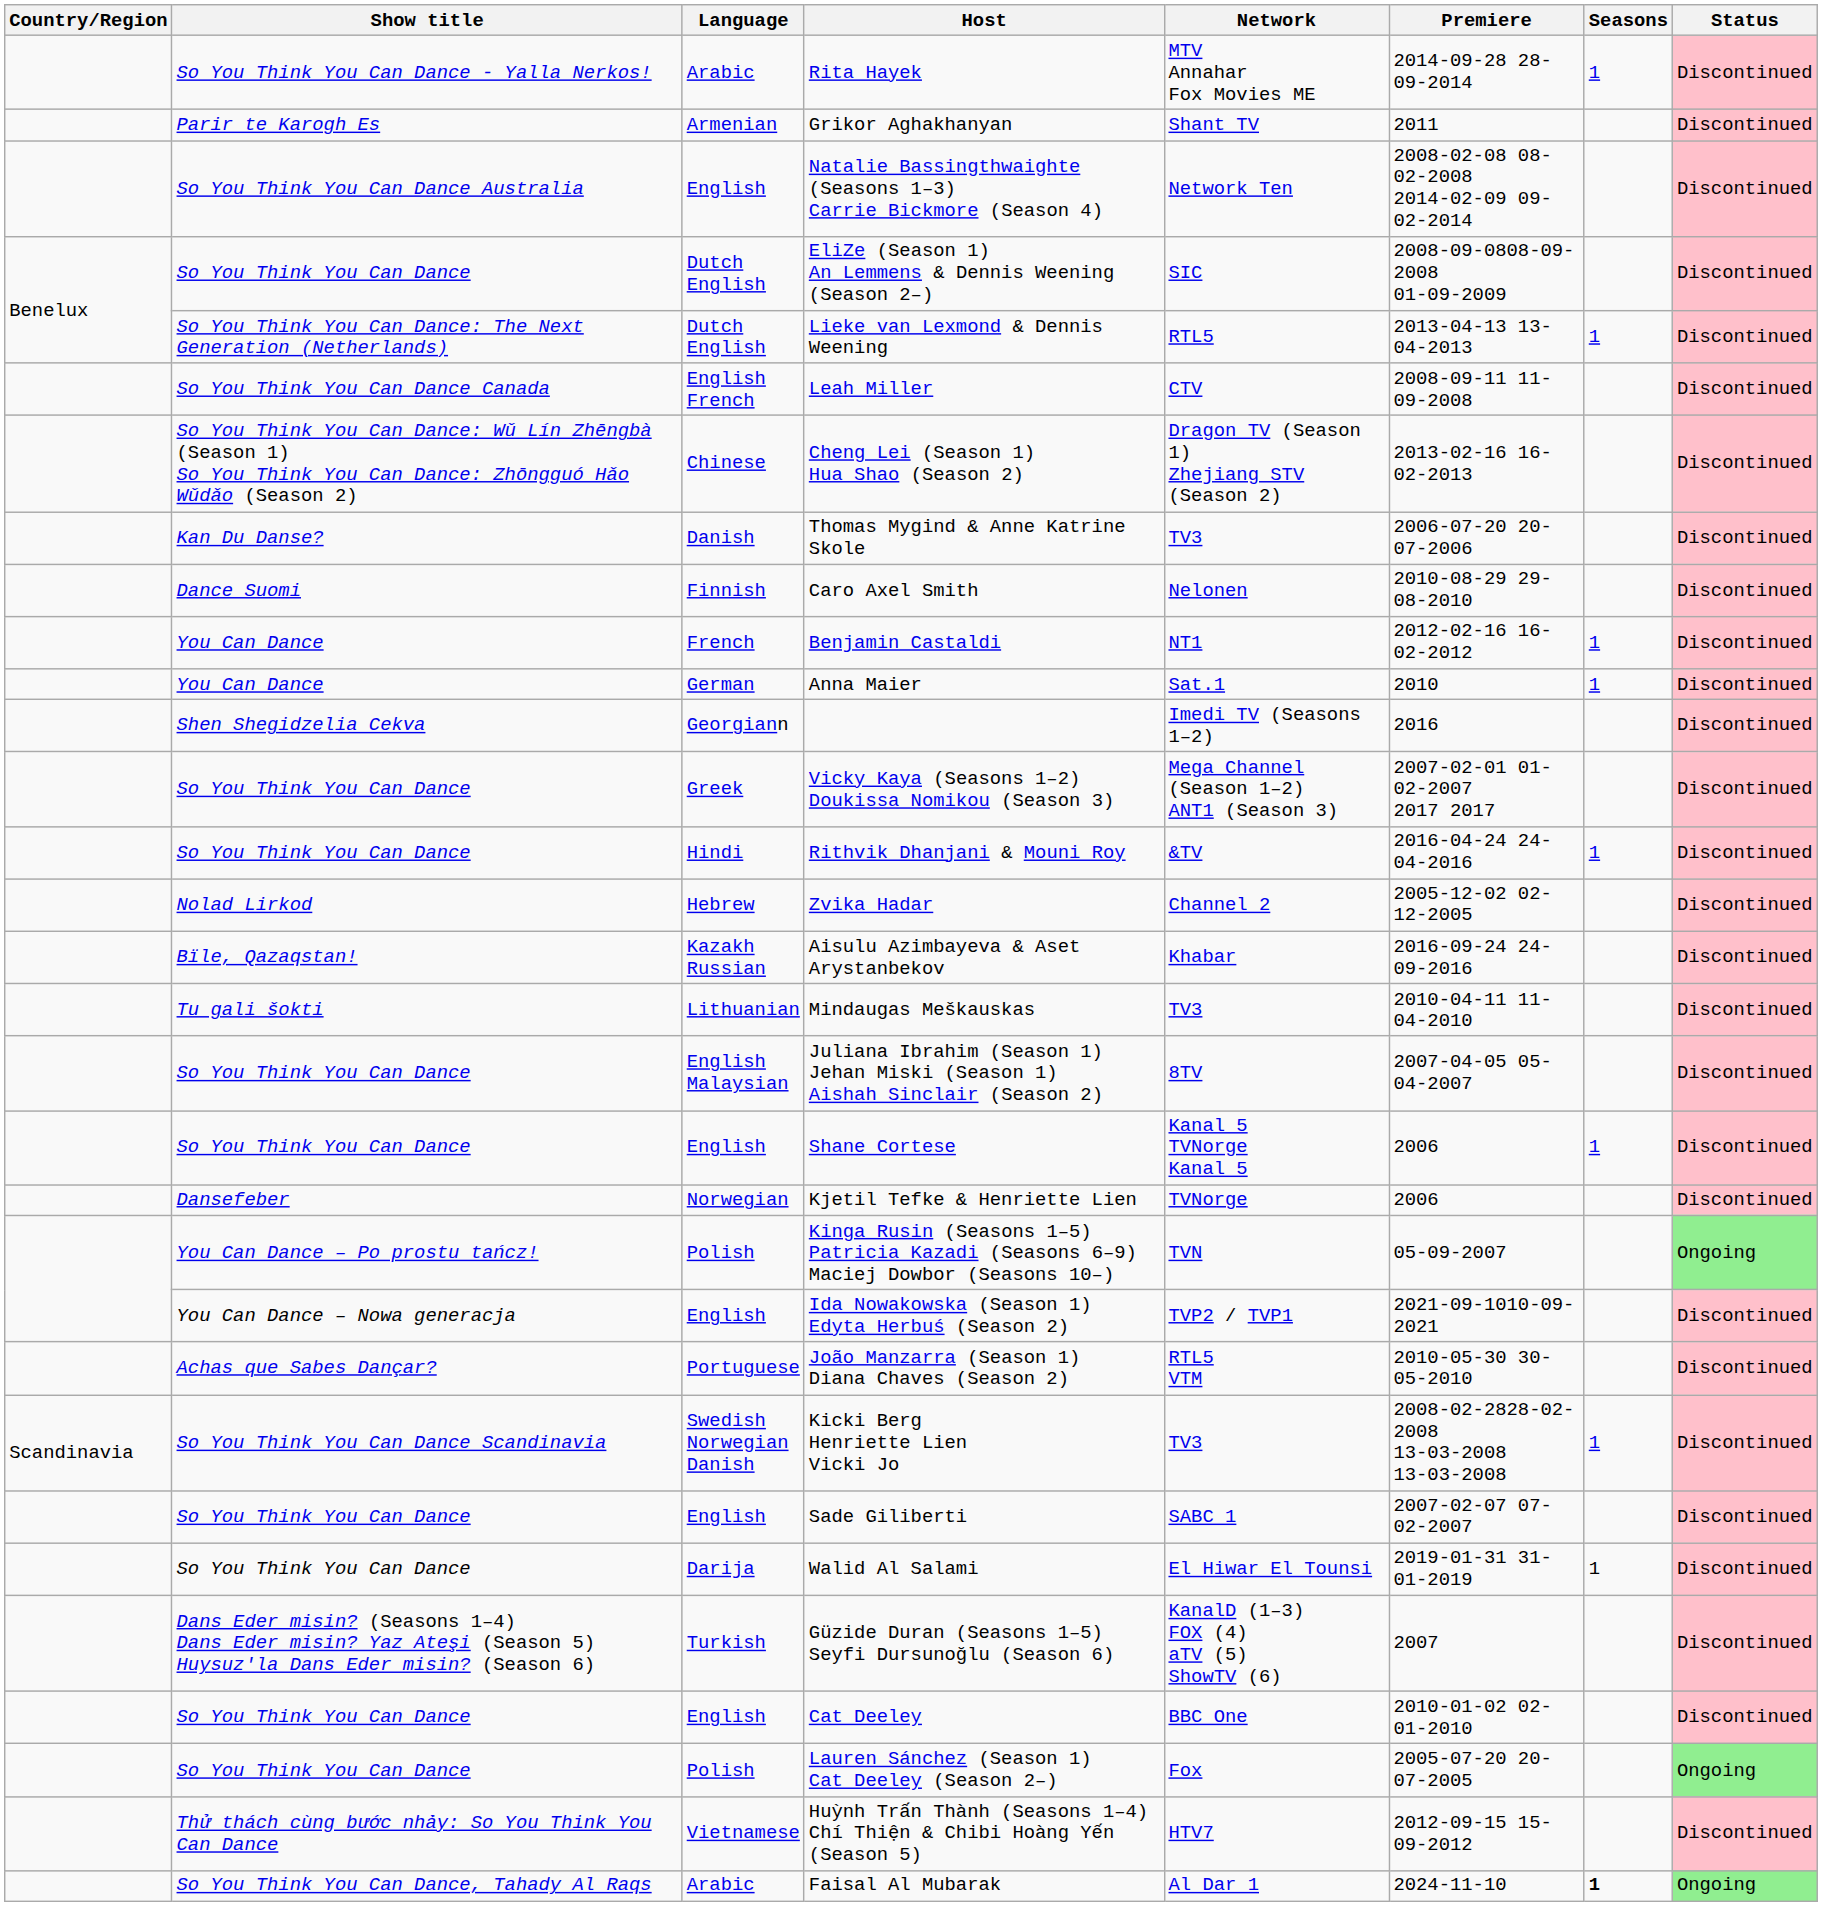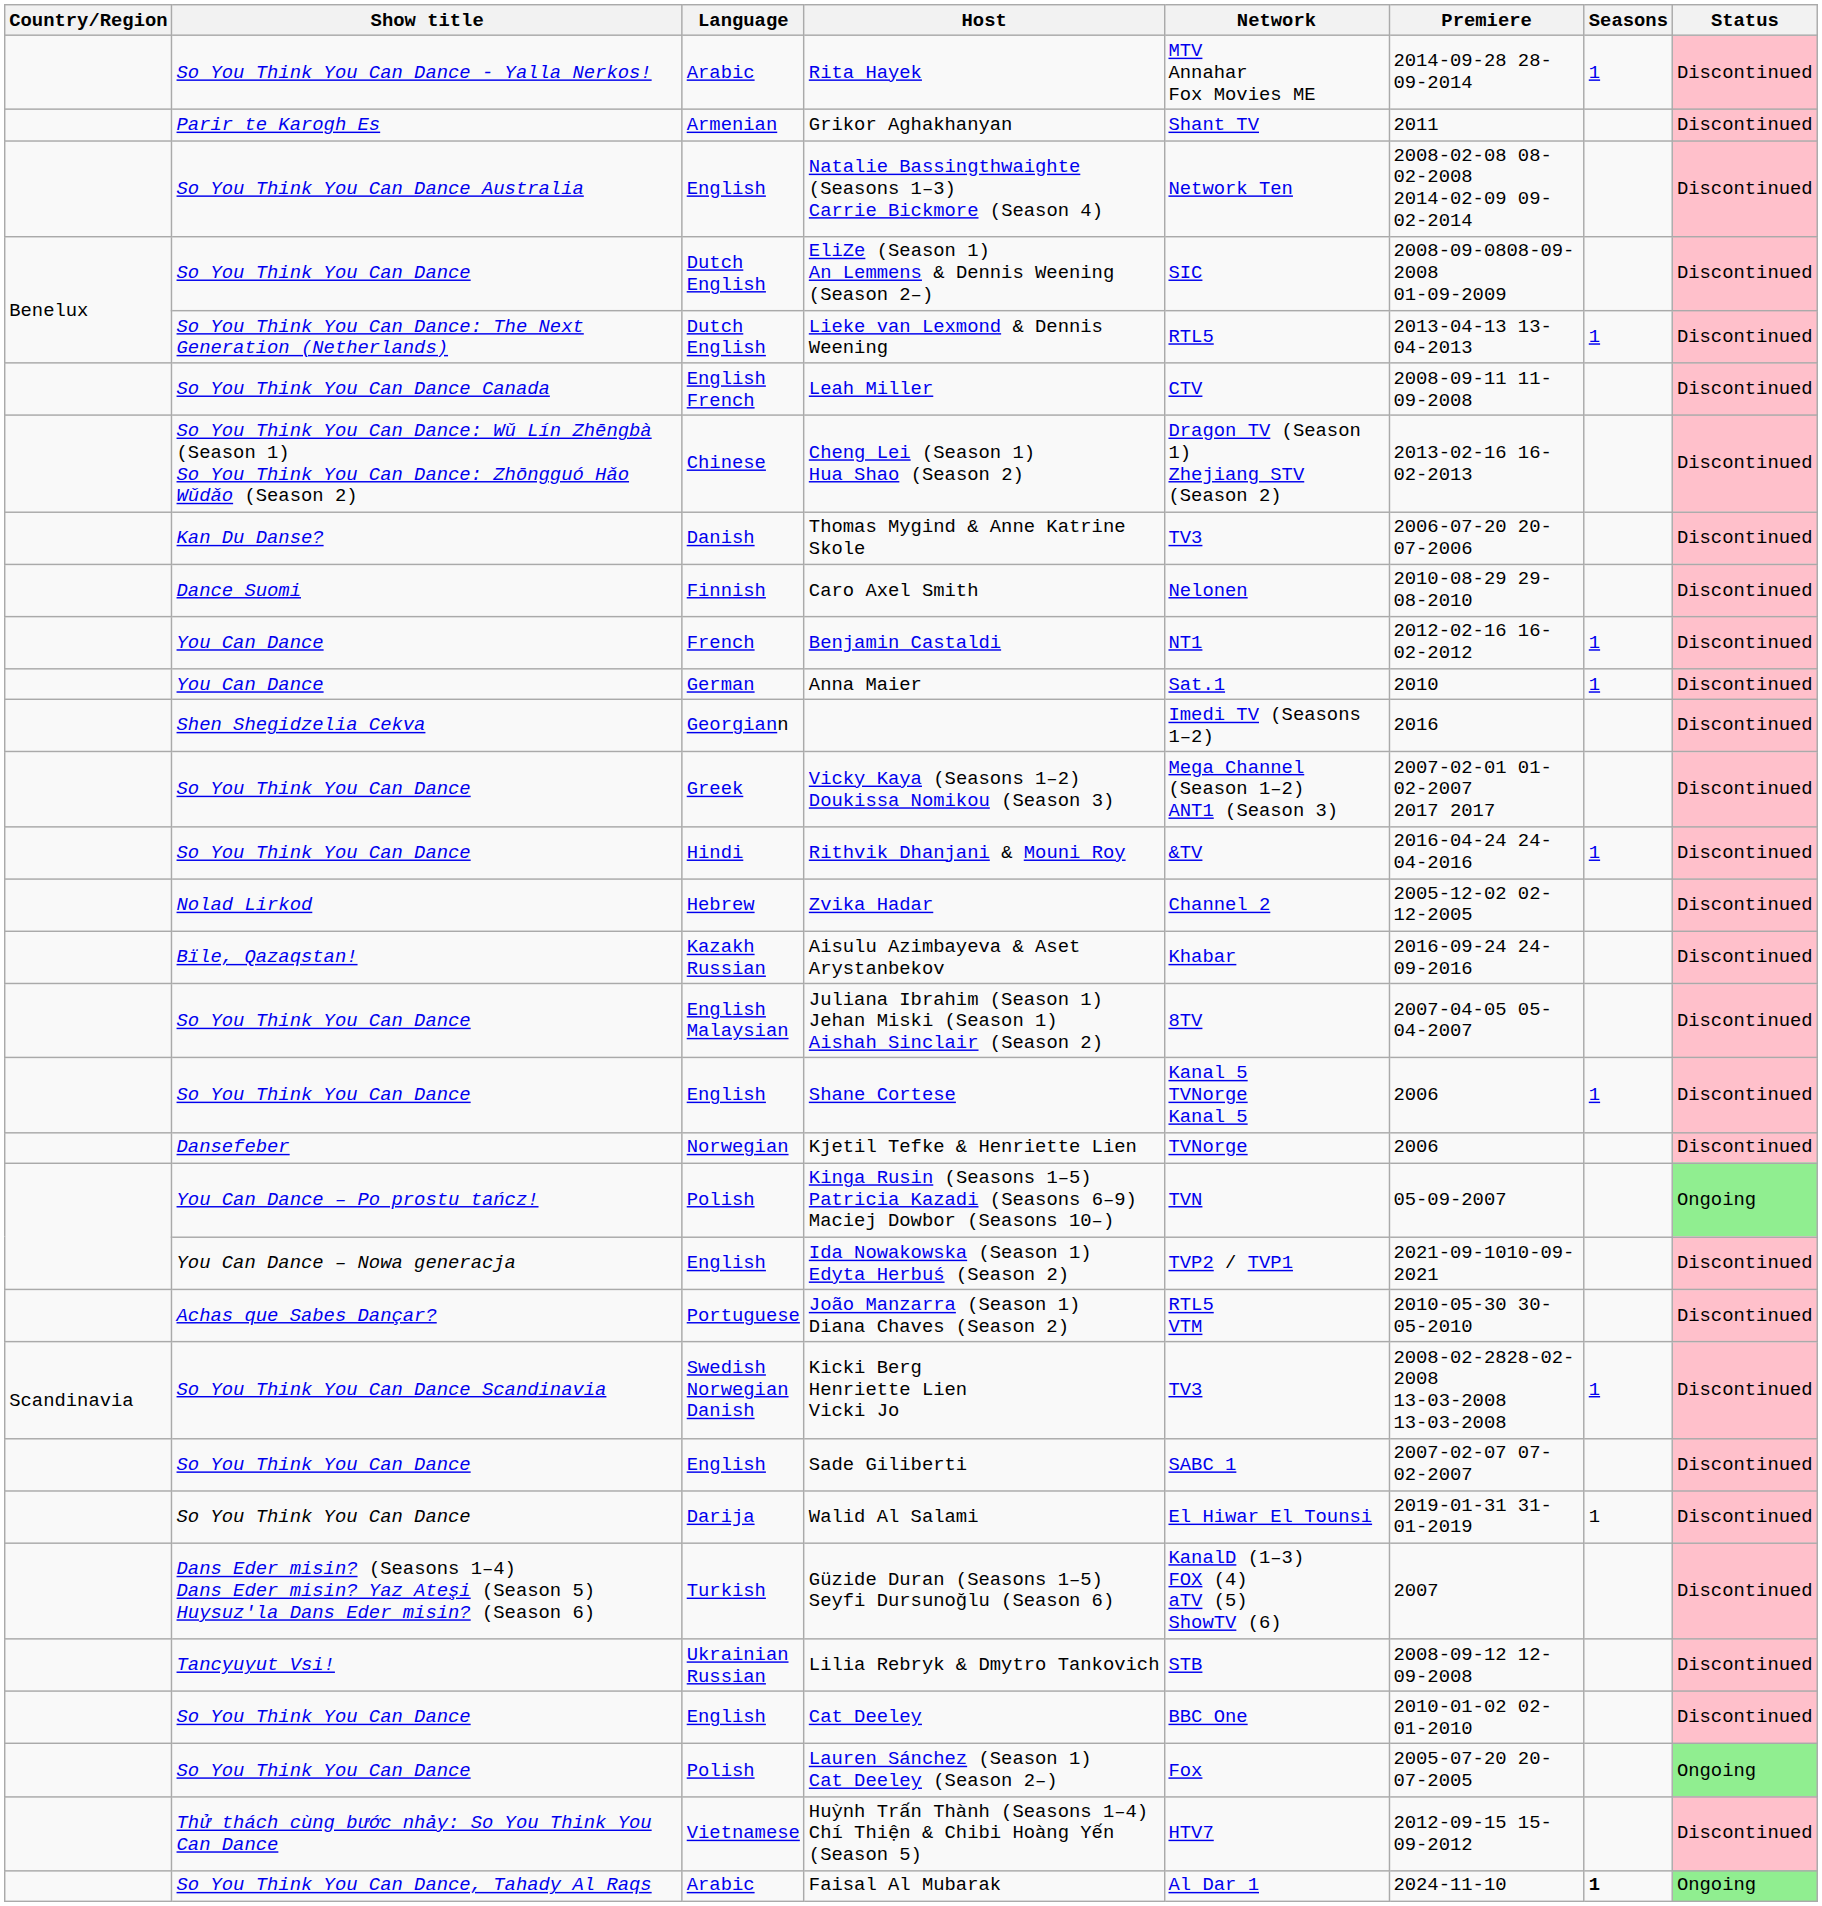- row: Tu gali šokti | Lithuanian | Mindaugas Meškauskas | TV3 | 2010-04-11 11-04-2010 | Discontinued
+ row: Tancyuyut Vsi! | Ukrainian Russian | Lilia Rebryk & Dmytro Tankovich | STB | 2008-09-12 12-09-2008 | Discontinued
